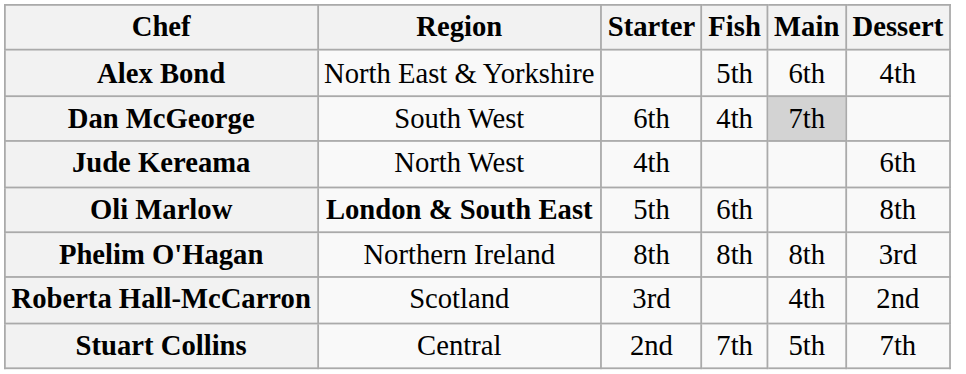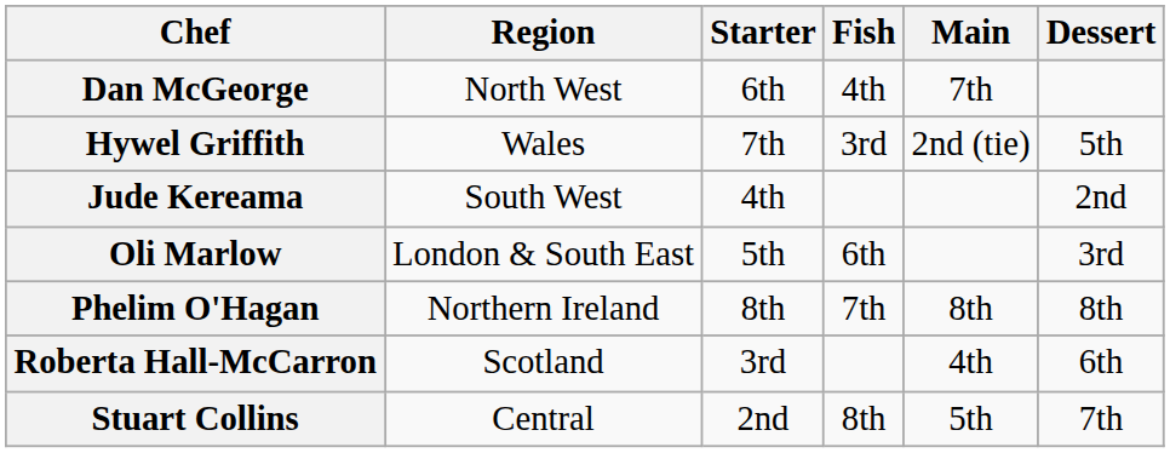- row: Alex Bond | North East & Yorkshire | 5th | 6th | 4th
Dan McGeorge | Region: South West -> North West
Dan McGeorge | Main: lightgrey background -> no background
+ row: Hywel Griffith | Wales | 7th | 3rd | 2nd (tie) | 5th
Jude Kereama | Region: North West -> South West
Jude Kereama | Dessert: 6th -> 2nd
Oli Marlow | Region: bold -> normal
Oli Marlow | Dessert: 8th -> 3rd
Phelim O'Hagan | Fish: 8th -> 7th
Phelim O'Hagan | Dessert: 3rd -> 8th
Roberta Hall-McCarron | Dessert: 2nd -> 6th
Stuart Collins | Fish: 7th -> 8th
